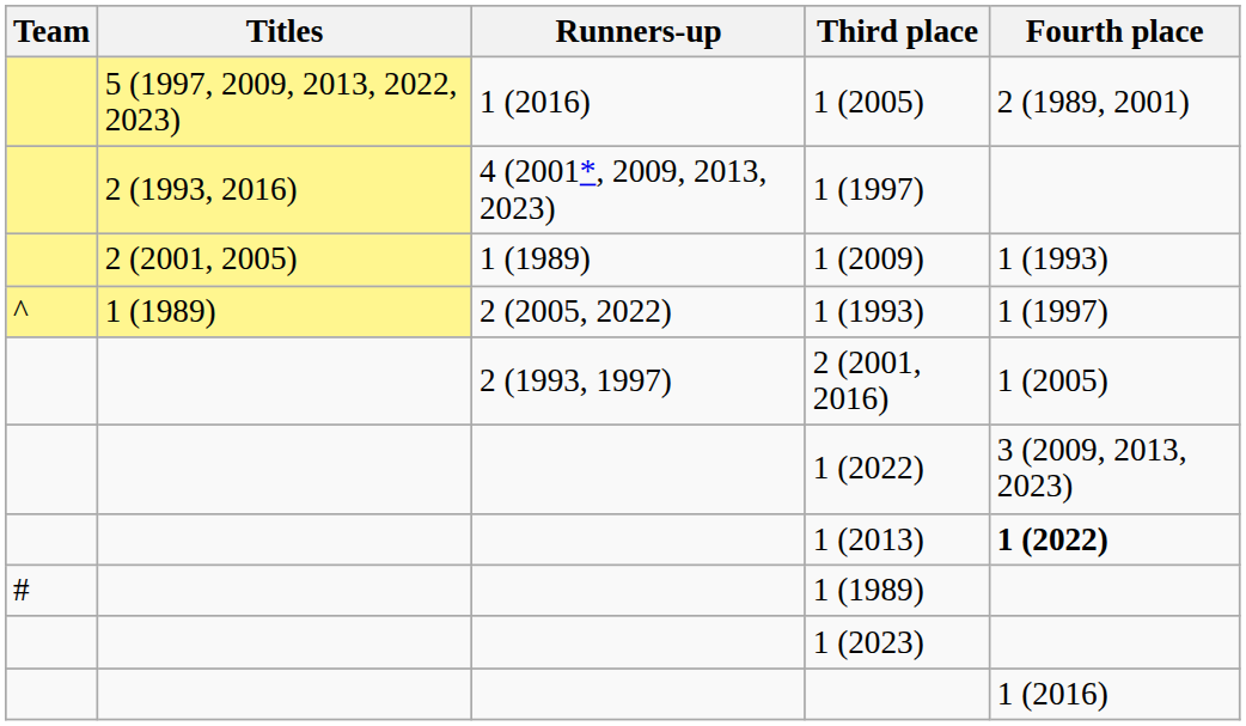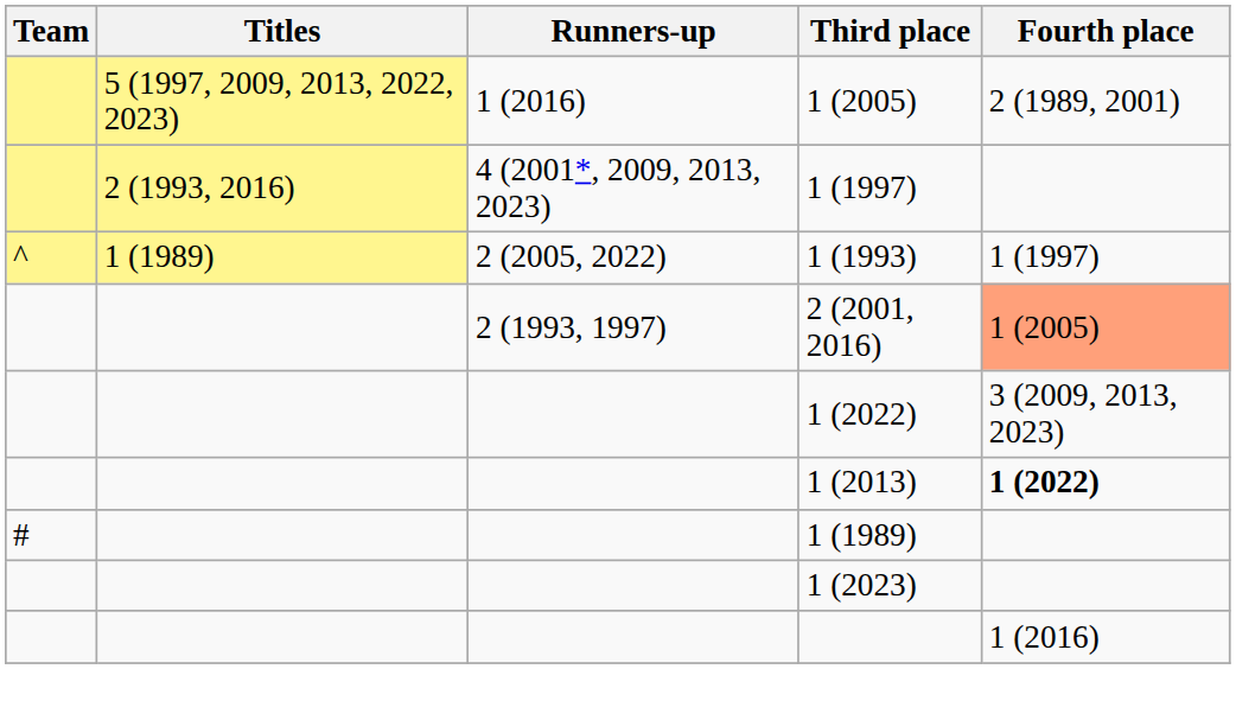- row: 2 (2001, 2005) | 1 (1989) | 1 (2009) | 1 (1993)
2 (2001, 2016) | Fourth place: no background -> lightsalmon background
